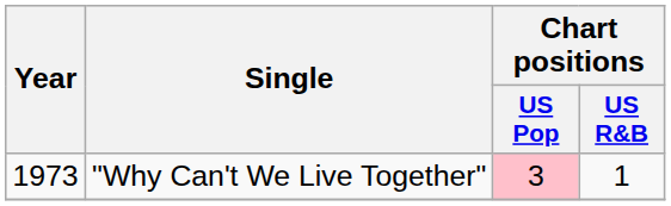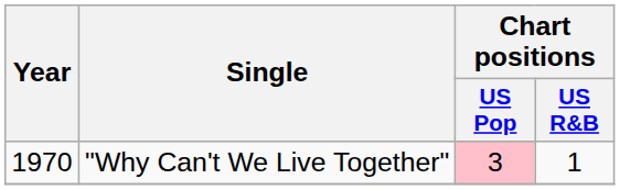"Why Can't We Live Together" | Year: 1973 -> 1970
